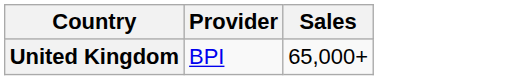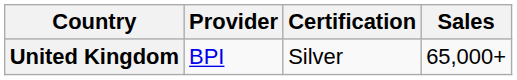+ column: Certification | Silver
